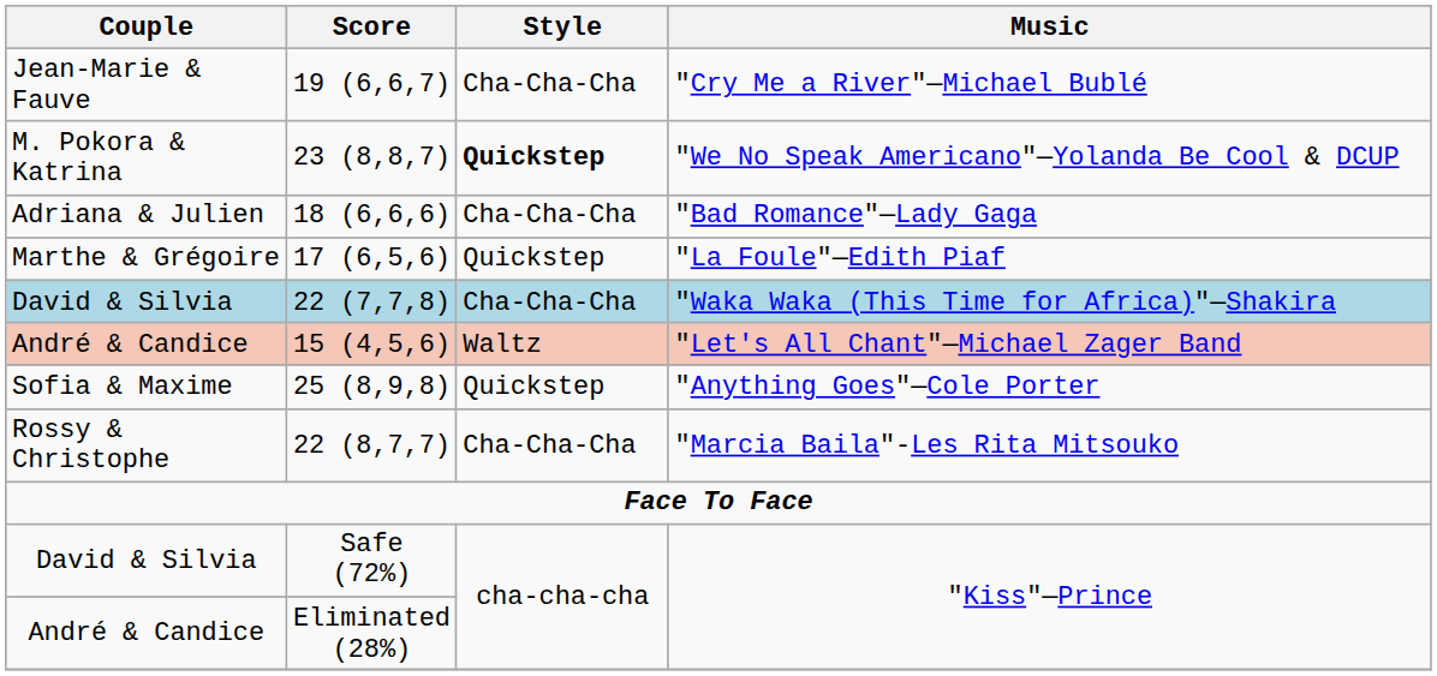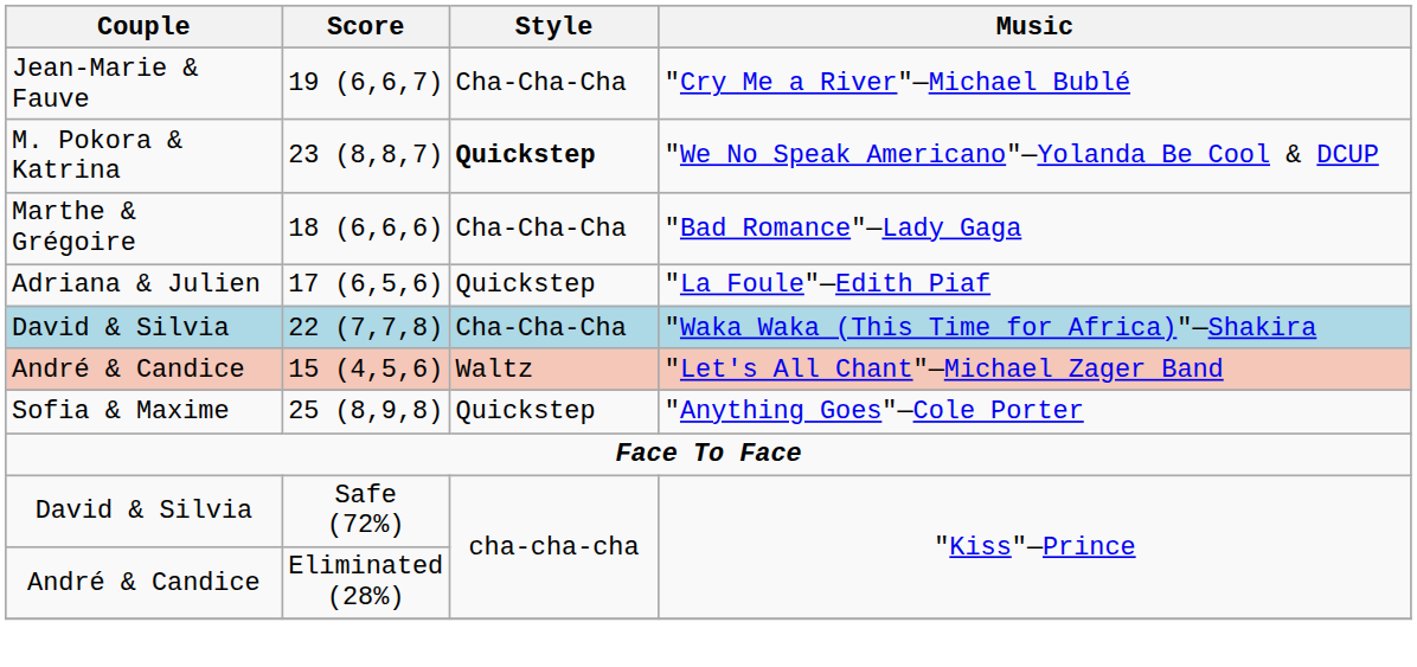"Bad Romance"—Lady Gaga | Couple: Adriana & Julien -> Marthe & Grégoire
"La Foule"—Edith Piaf | Couple: Marthe & Grégoire -> Adriana & Julien
- row: Rossy & Christophe | 22 (8,7,7) | Cha-Cha-Cha | "Marcia Baila"-Les Rita Mitsouko
